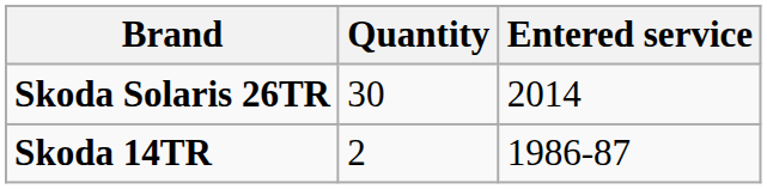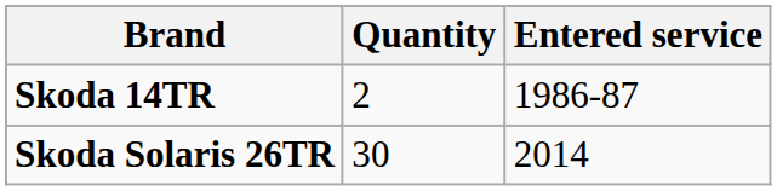rows swapped: Skoda Solaris 26TR <-> Skoda 14TR
